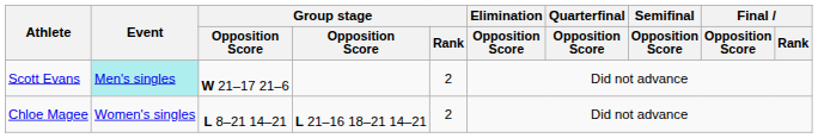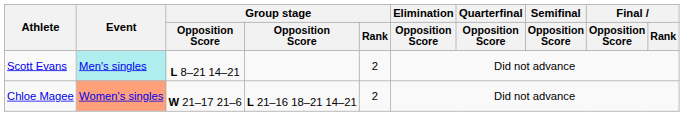Scott Evans | column 3: W 21–17 21–6 -> L 8–21 14–21
Chloe Magee | Event: no background -> lightsalmon background
Chloe Magee | column 3: L 8–21 14–21 -> W 21–17 21–6
